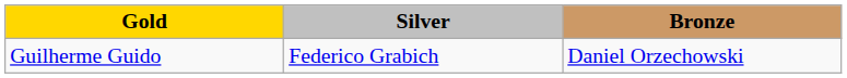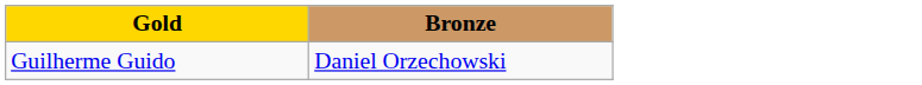- column: Silver | Federico Grabich
